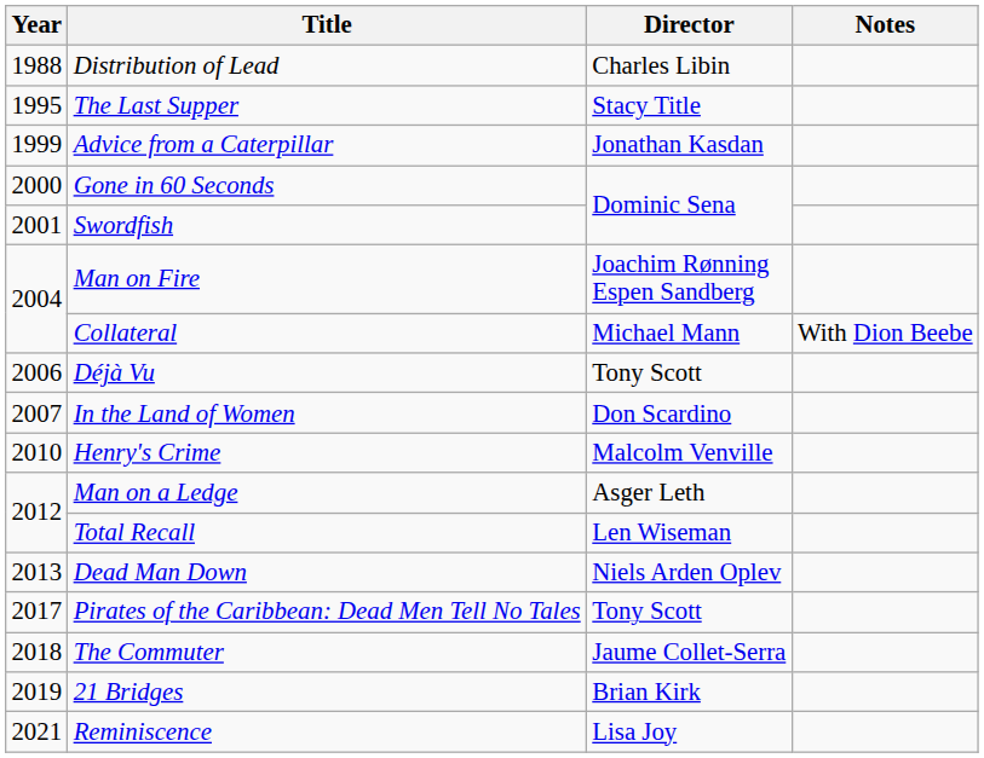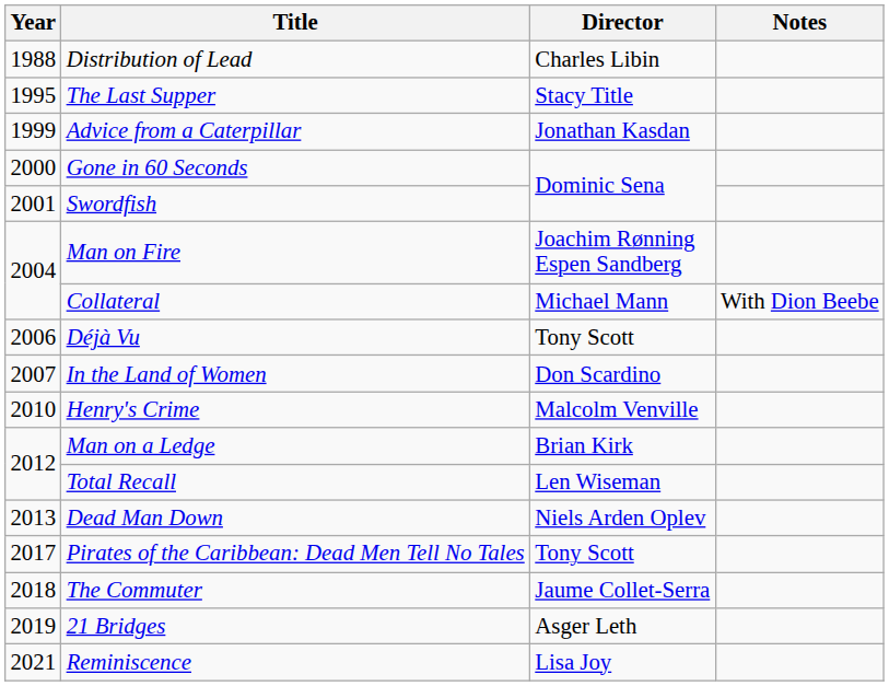Man on a Ledge | Director: Asger Leth -> Brian Kirk
21 Bridges | Director: Brian Kirk -> Asger Leth
